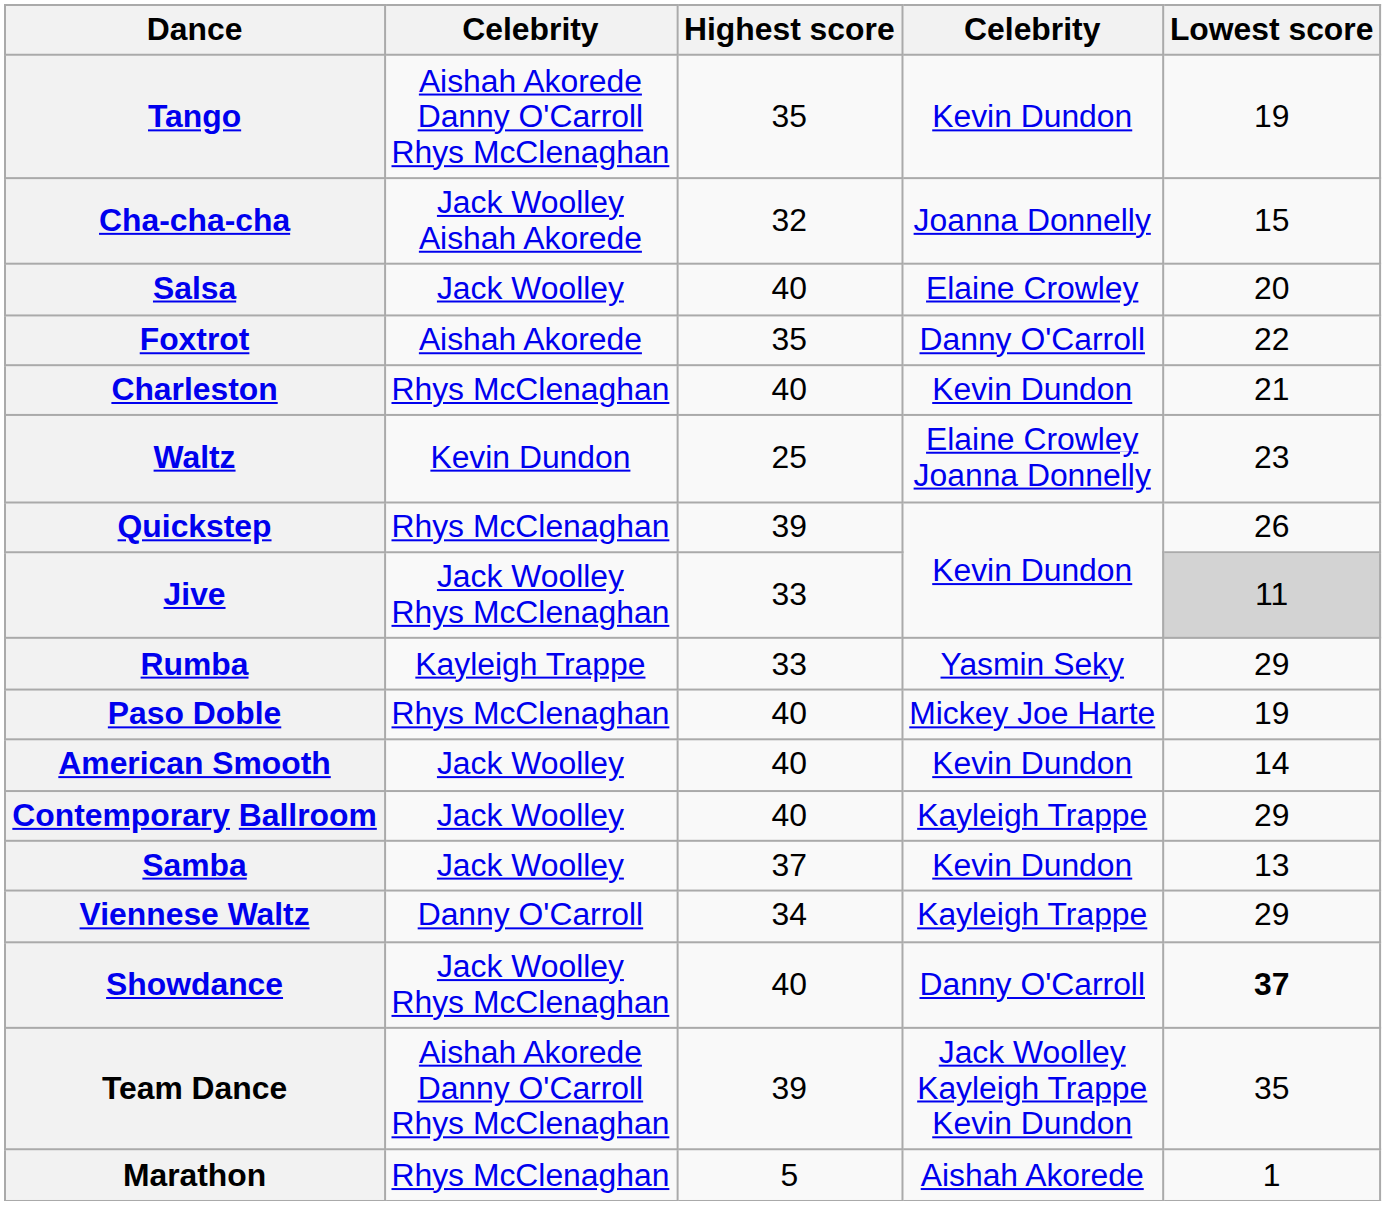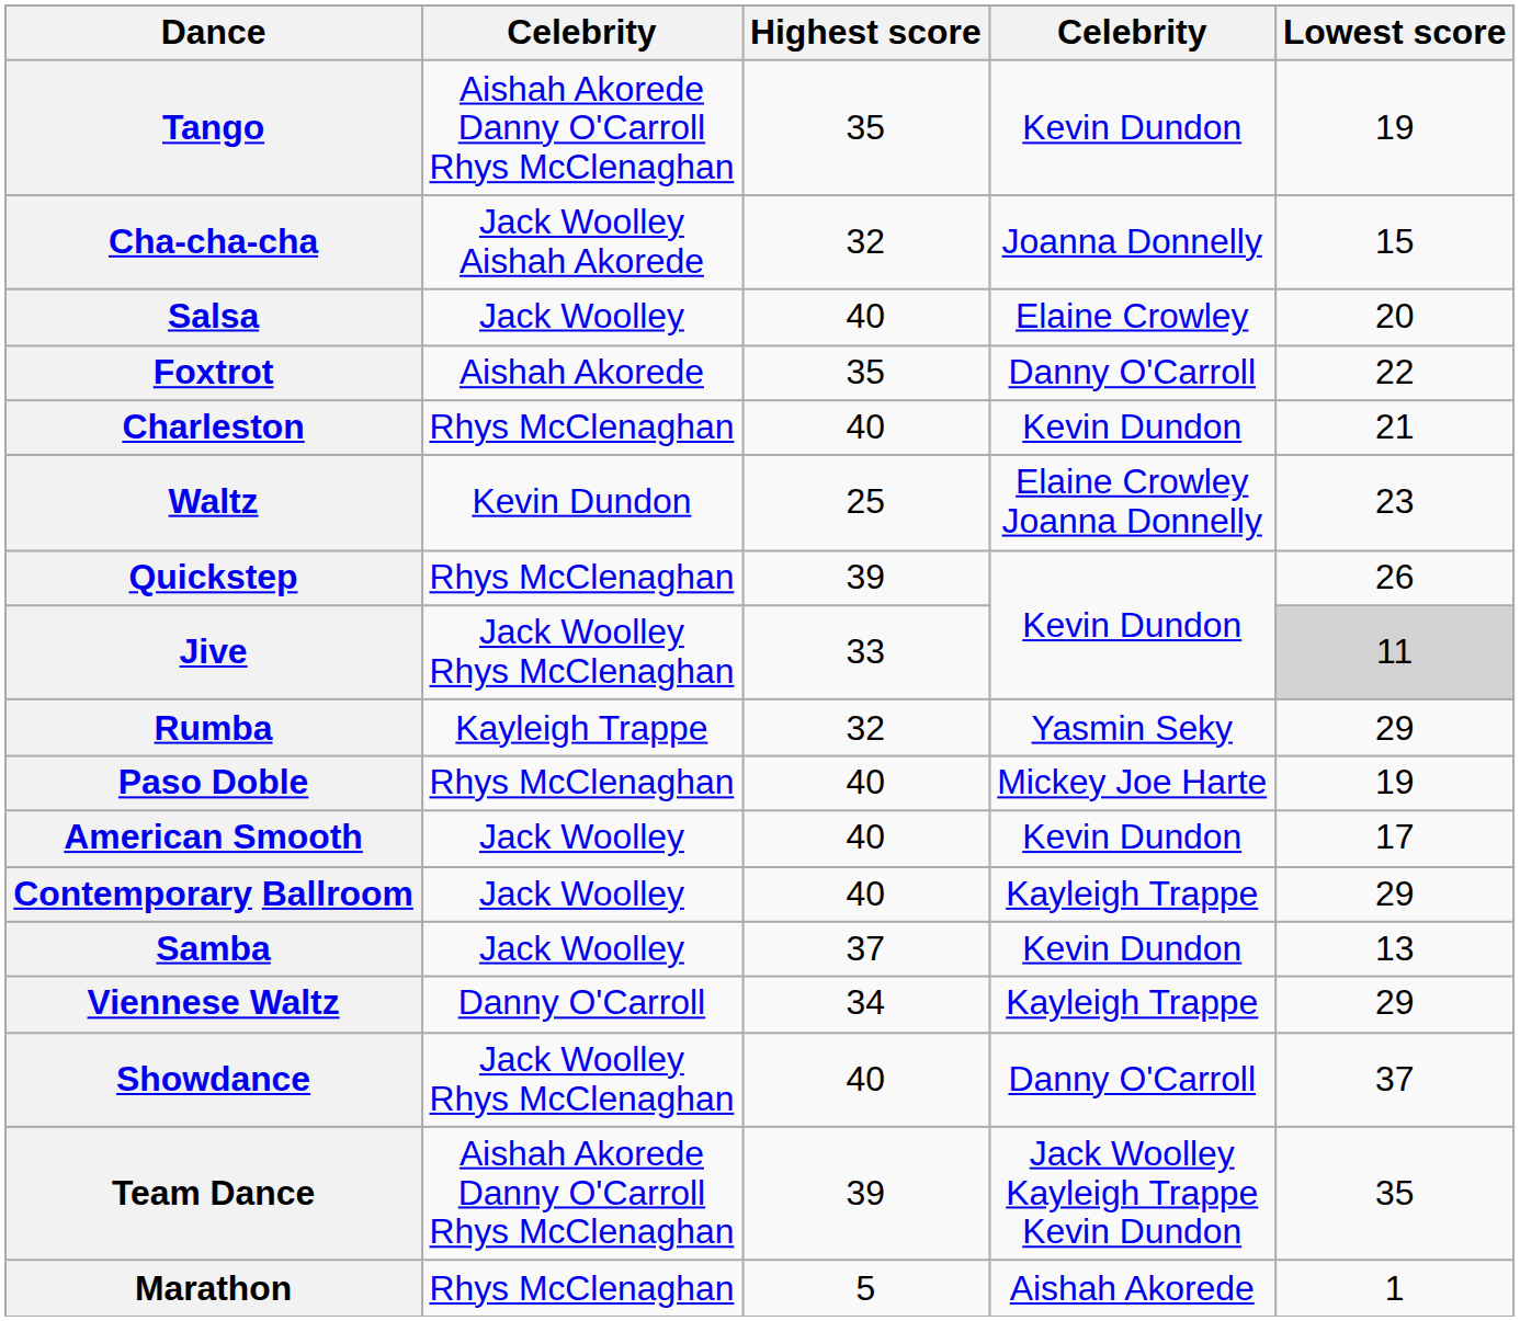Rumba | Highest score: 33 -> 32
American Smooth | Lowest score: 14 -> 17
Showdance | Lowest score: bold -> normal
